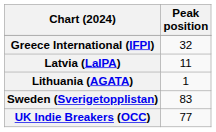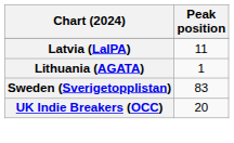- row: Greece International (IFPI) | 32
UK Indie Breakers (OCC) | Peak position: 77 -> 20
